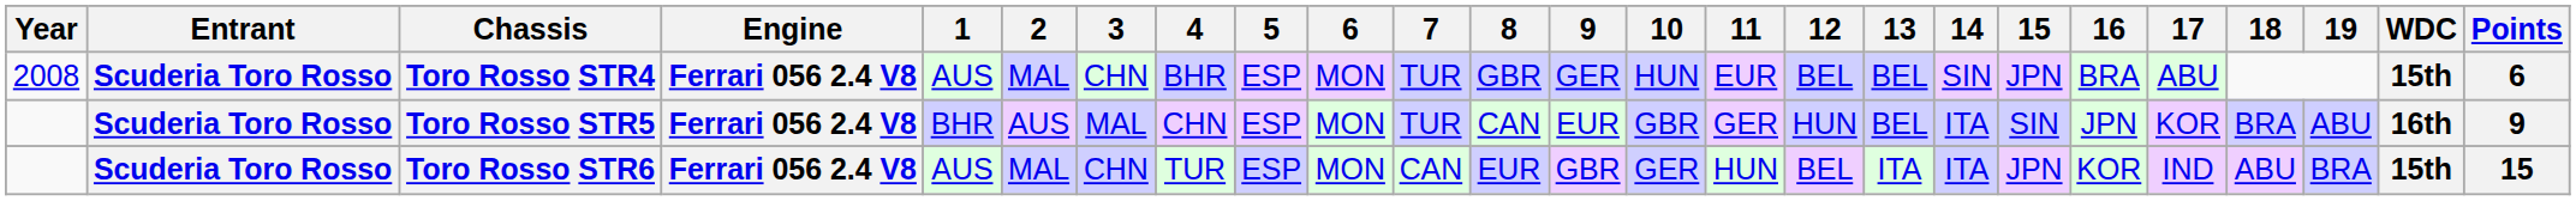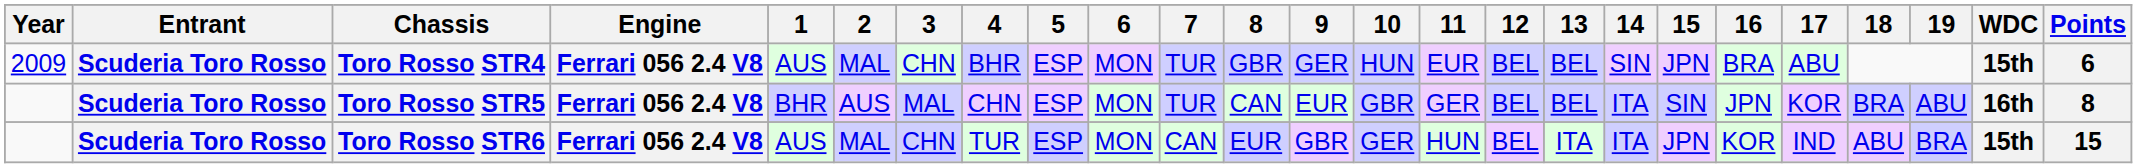Toro Rosso STR4 | Year: 2008 -> 2009
Toro Rosso STR5 | 12: HUN -> BEL
Toro Rosso STR5 | Points: 9 -> 8
